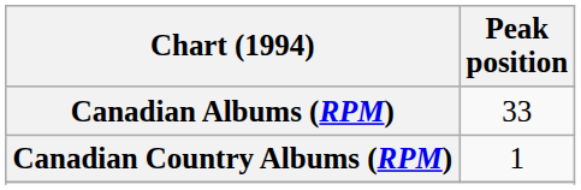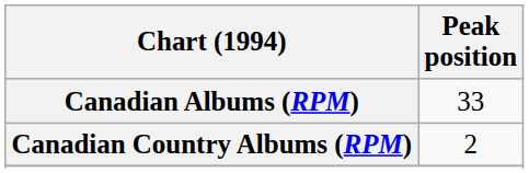Canadian Country Albums (RPM) | Peak position: 1 -> 2
